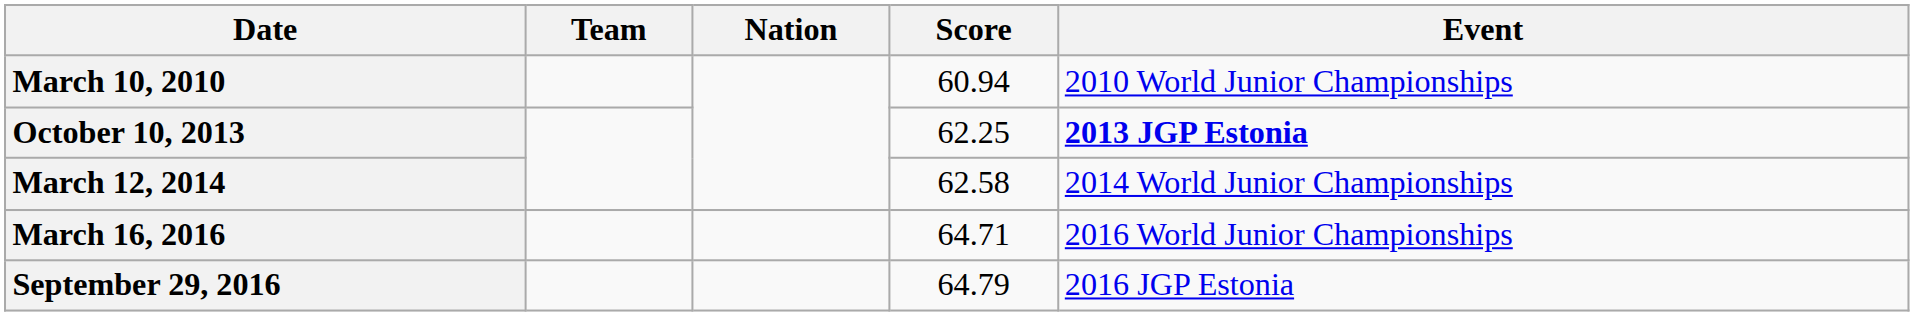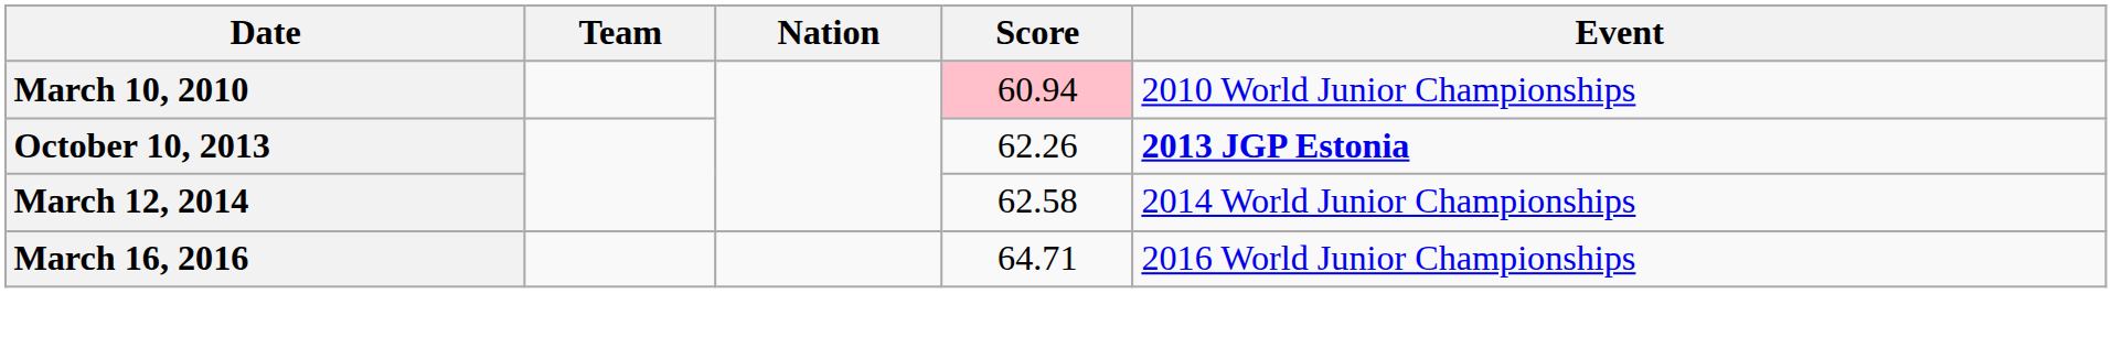March 10, 2010 | Score: no background -> pink background
October 10, 2013 | Score: 62.25 -> 62.26
- row: September 29, 2016 | 64.79 | 2016 JGP Estonia
